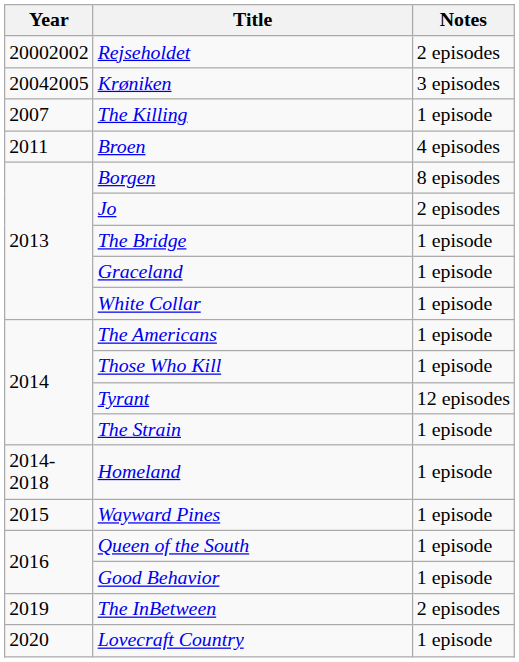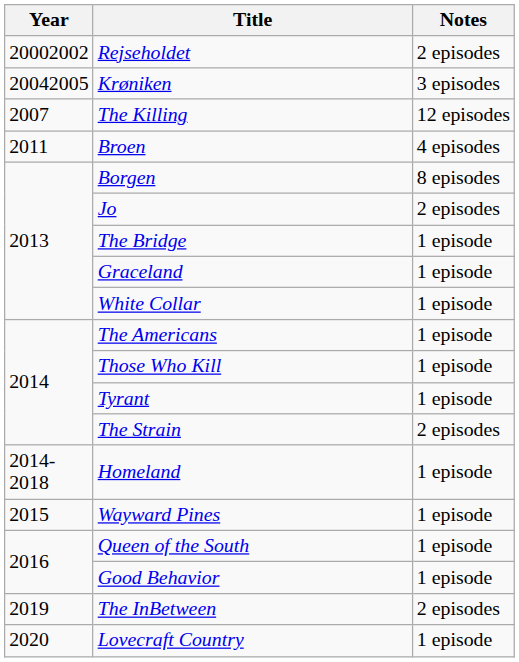The Killing | Notes: 1 episode -> 12 episodes
Tyrant | Notes: 12 episodes -> 1 episode
The Strain | Notes: 1 episode -> 2 episodes
